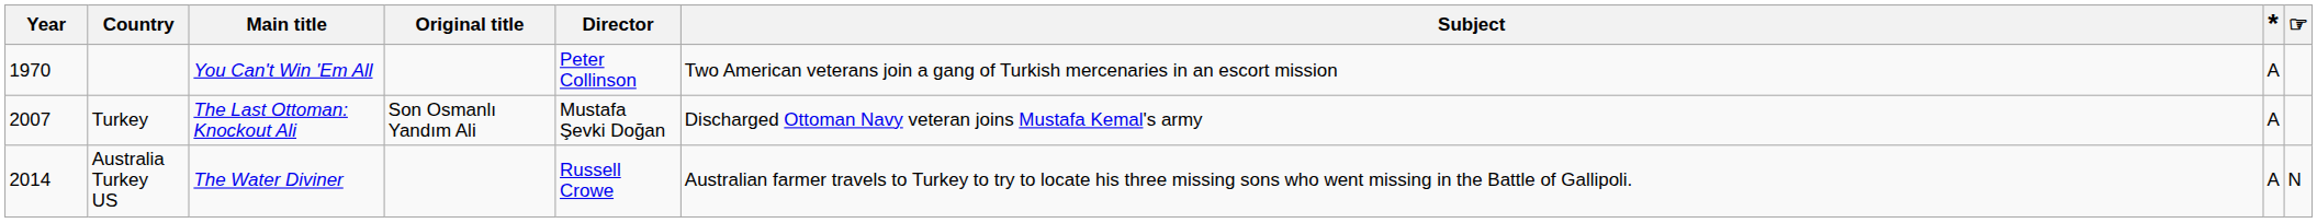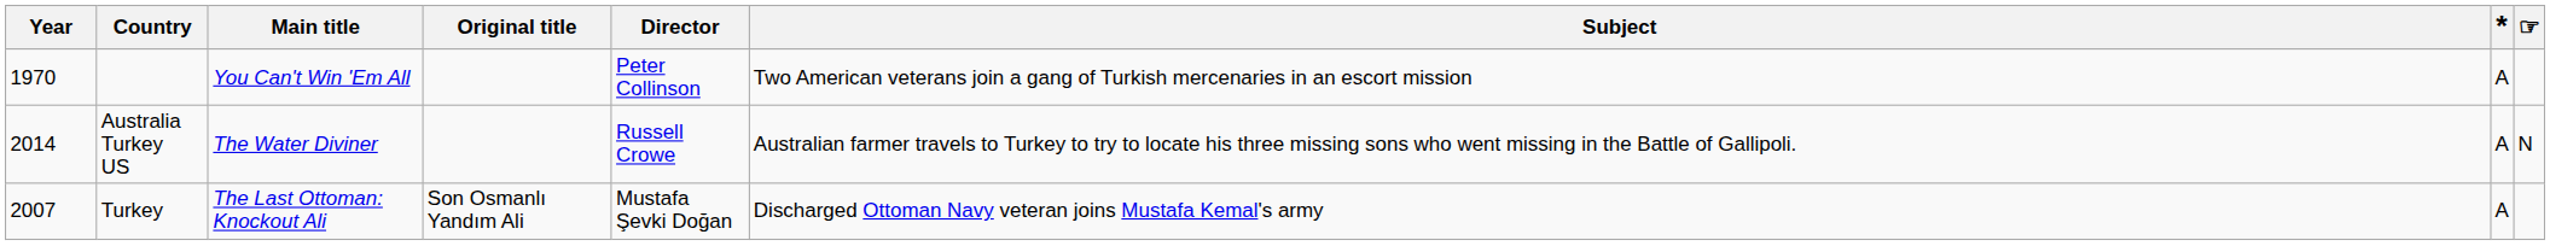rows swapped: Turkey <-> Australia Turkey US
